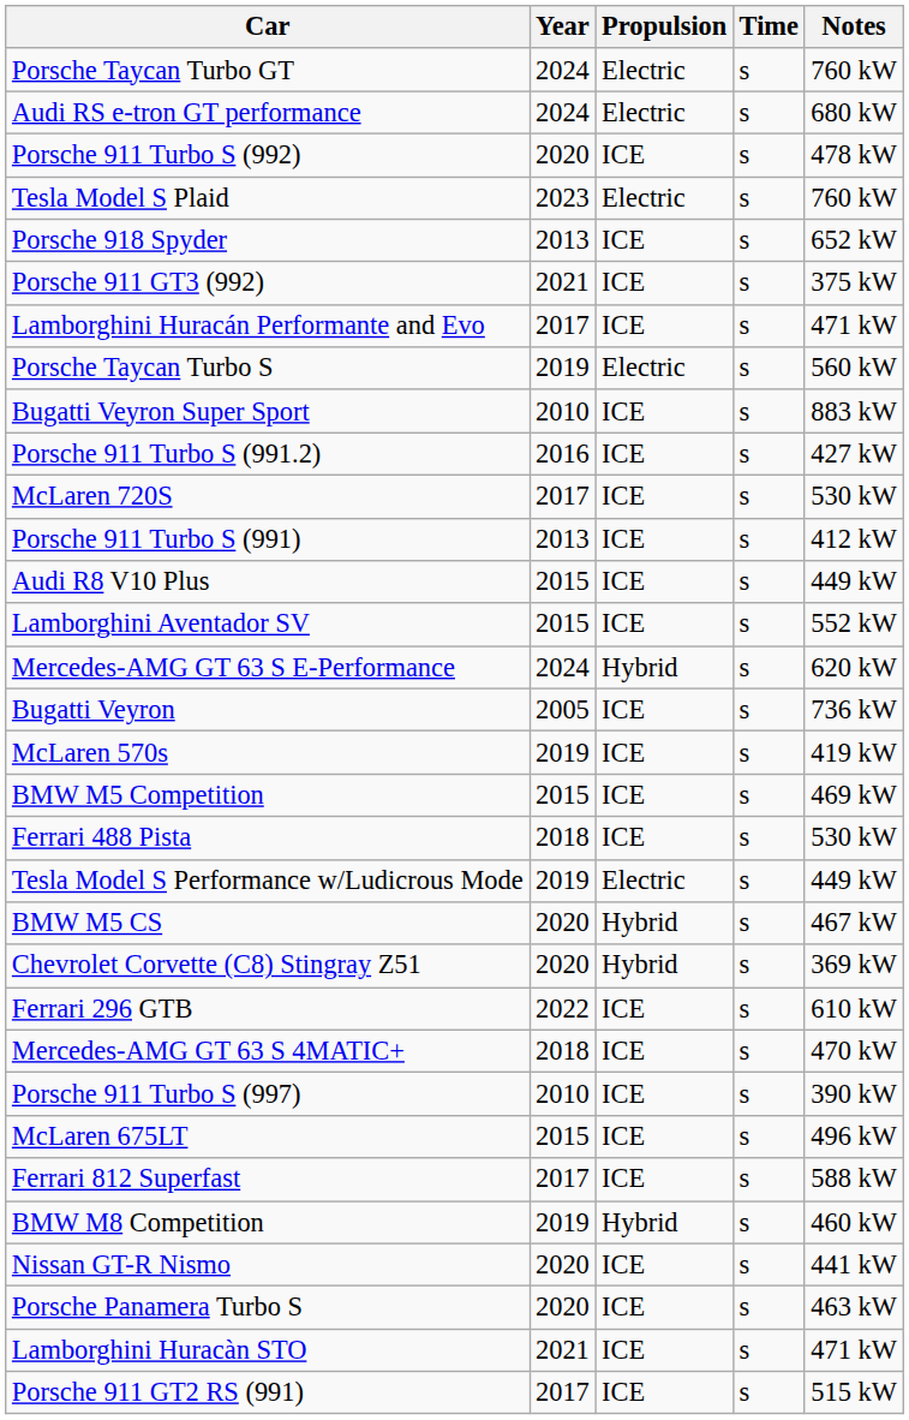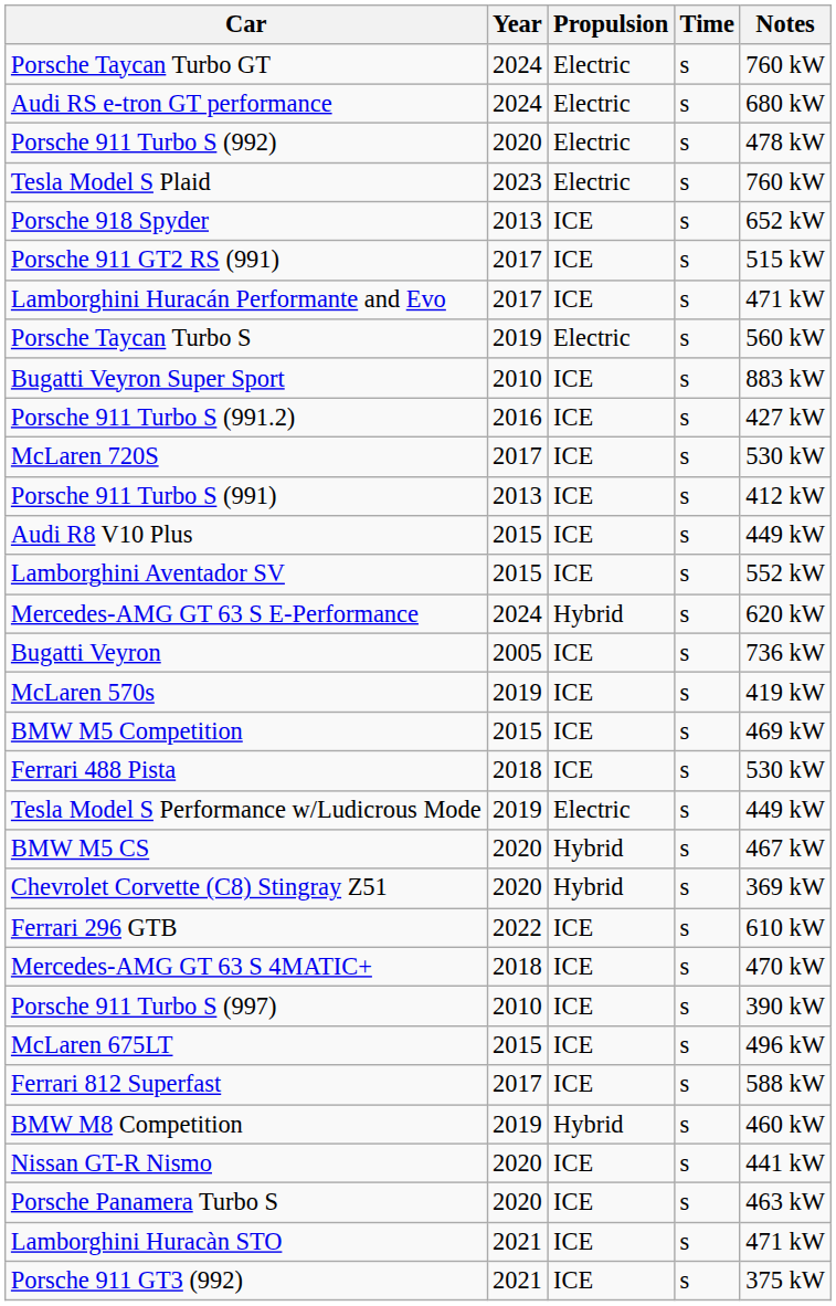Porsche 911 Turbo S (992) | Propulsion: ICE -> Electric
rows swapped: Porsche 911 GT2 RS (991) <-> Porsche 911 GT3 (992)
